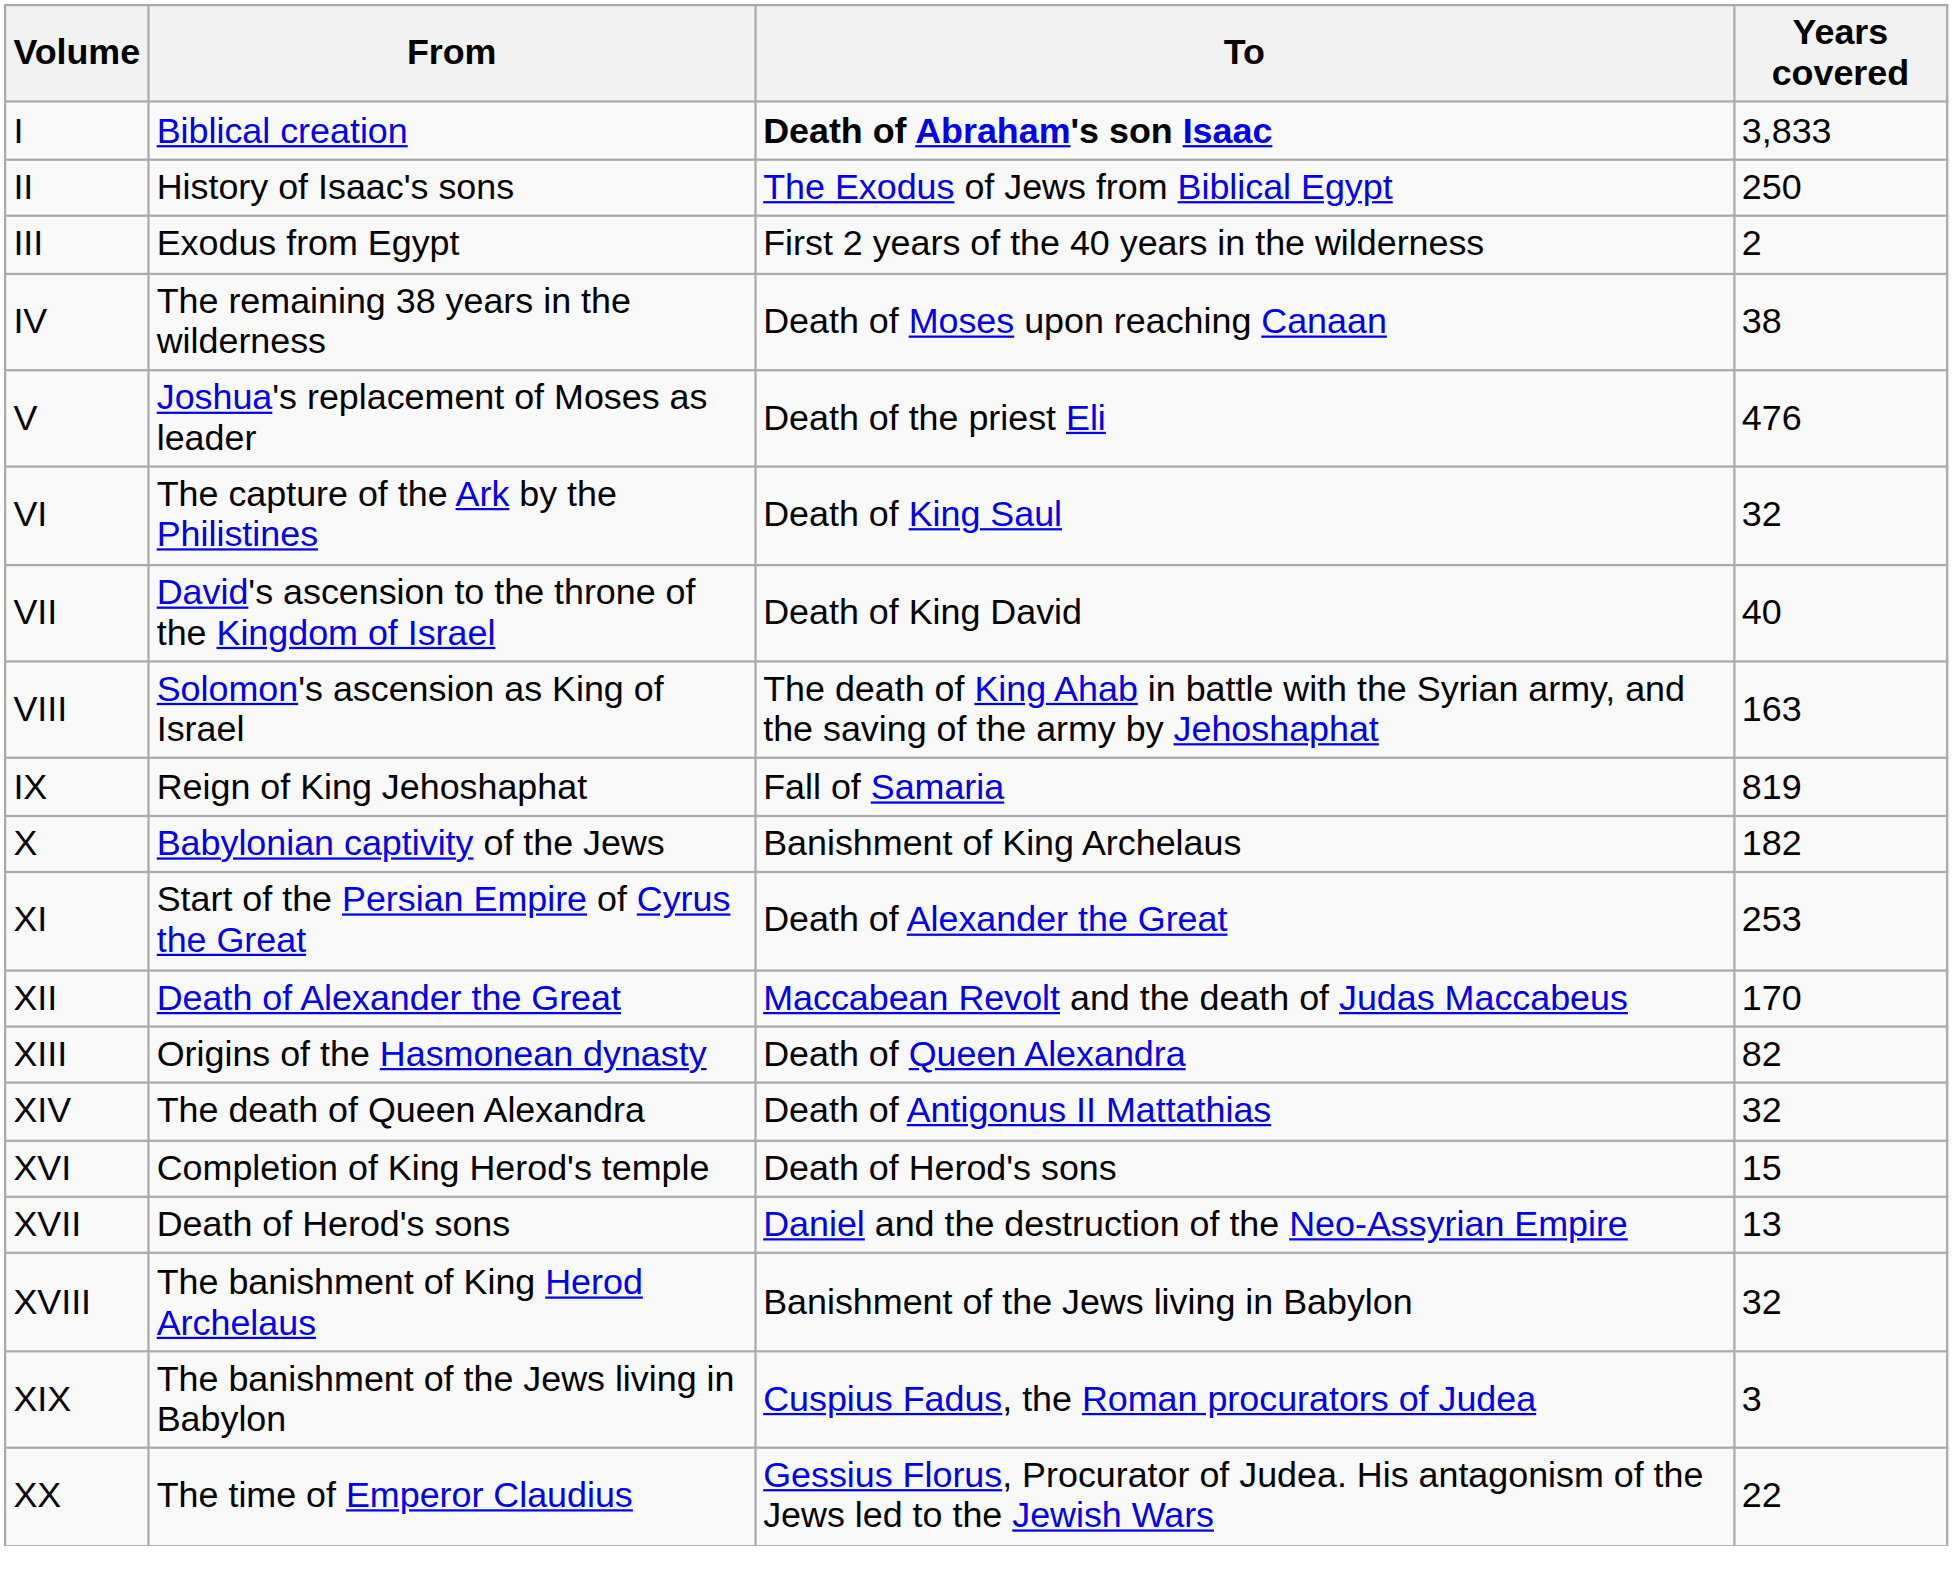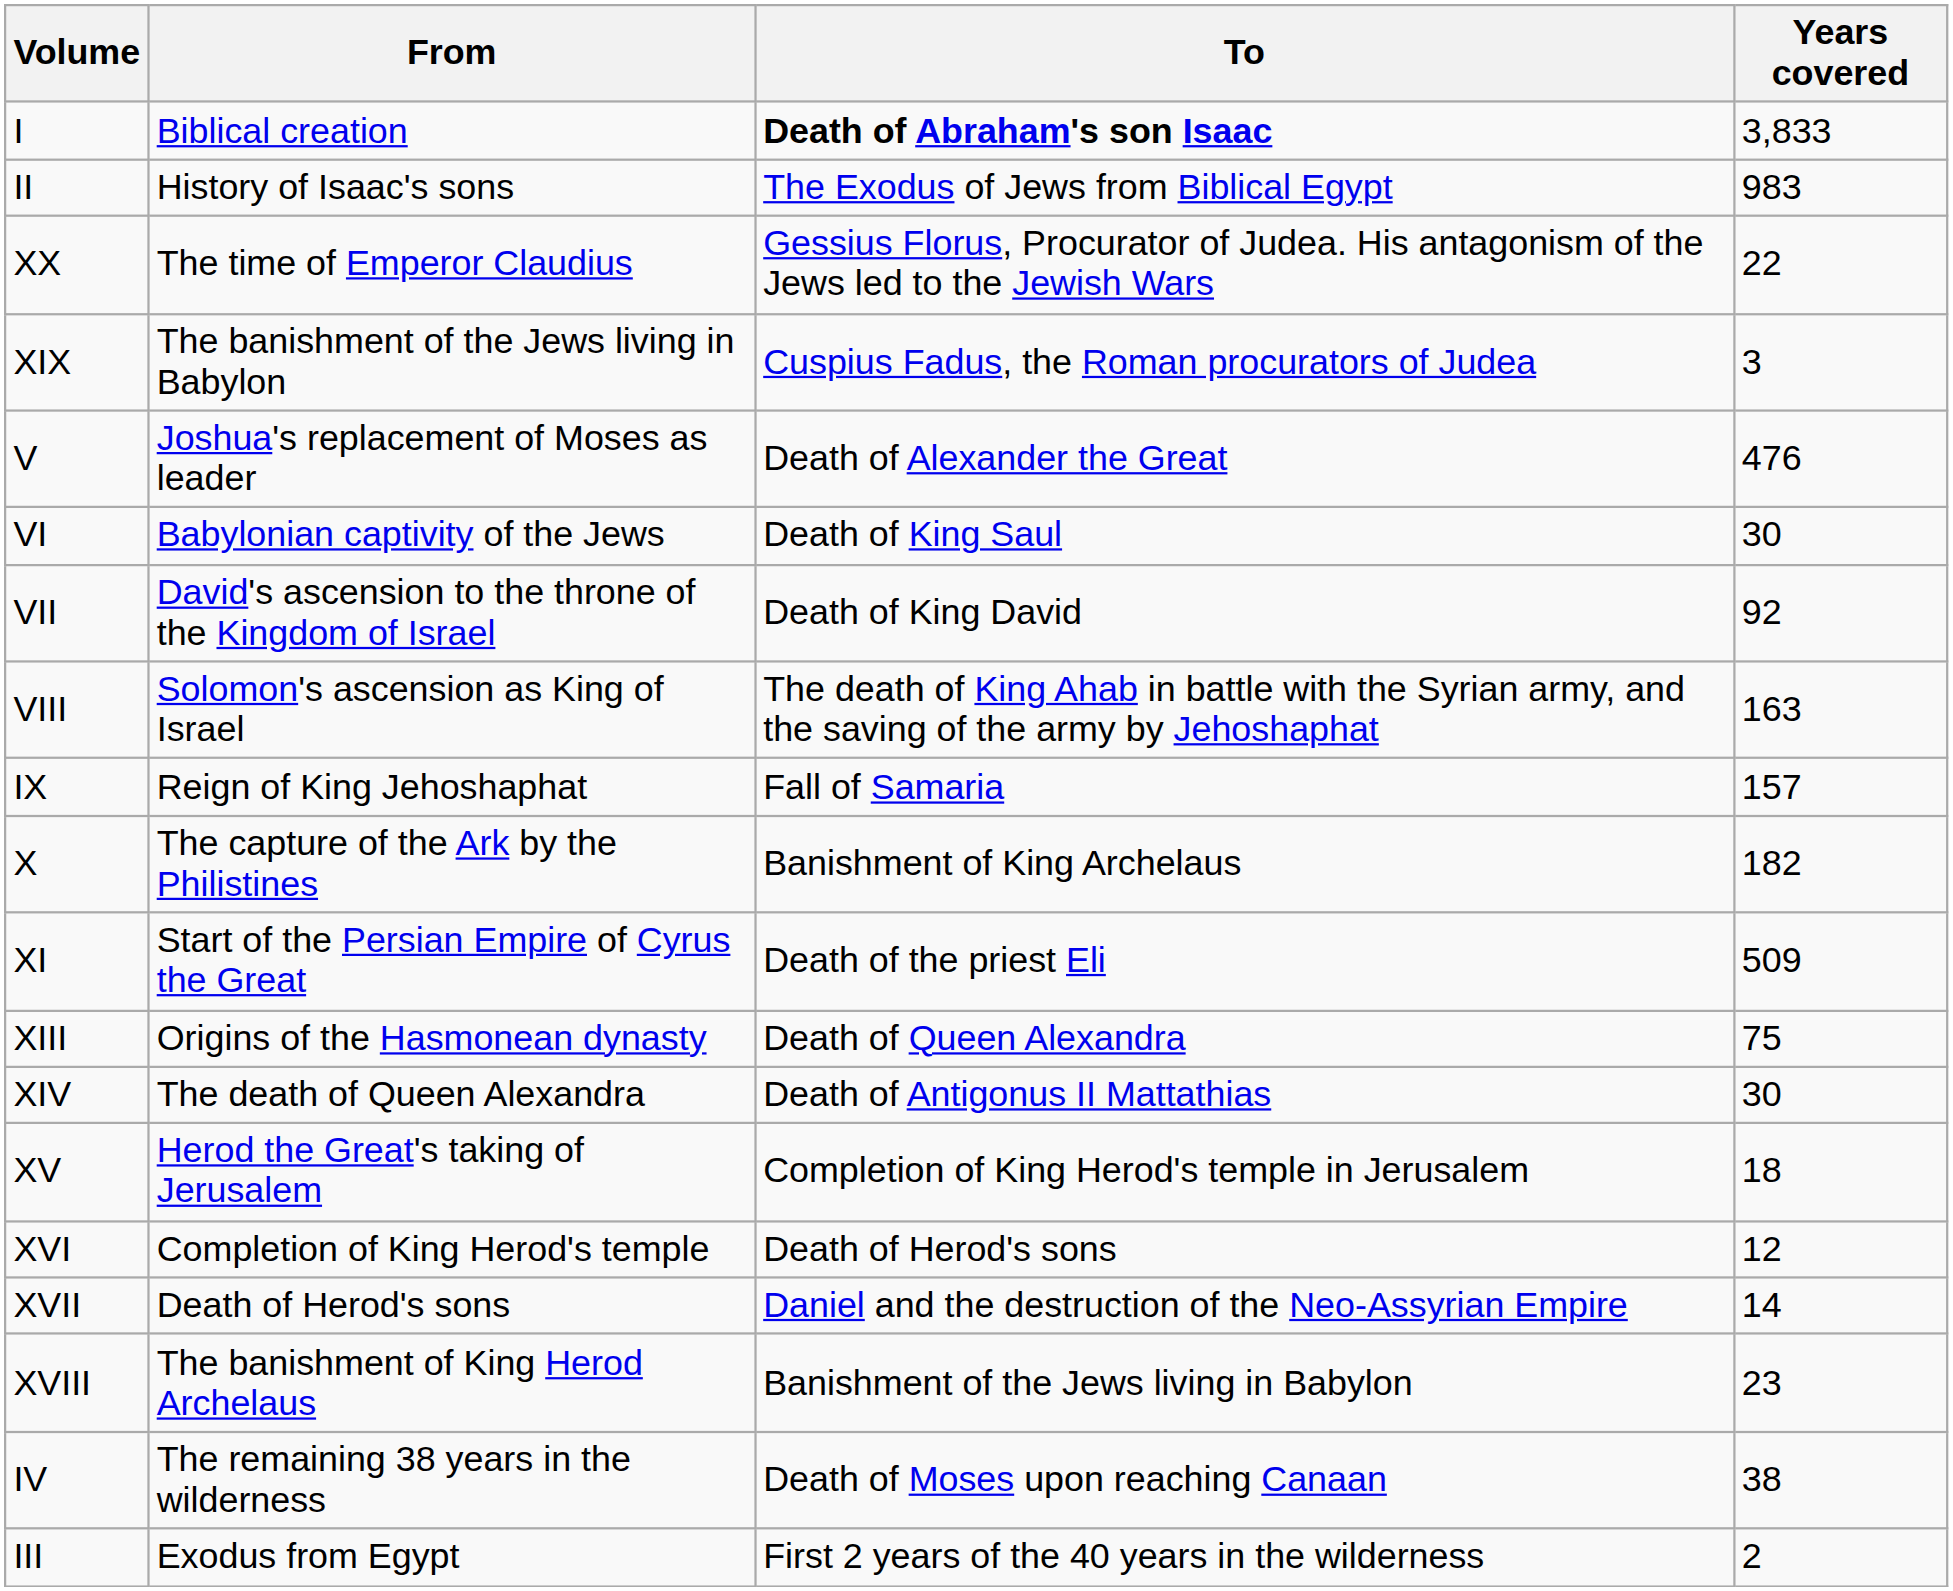II | Years covered: 250 -> 983
rows swapped: III <-> XX
rows swapped: IV <-> XIX
V | To: Death of the priest Eli -> Death of Alexander the Great
VI | From: The capture of the Ark by the Philistines -> Babylonian captivity of the Jews
VI | Years covered: 32 -> 30
VII | Years covered: 40 -> 92
IX | Years covered: 819 -> 157
X | From: Babylonian captivity of the Jews -> The capture of the Ark by the Philistines
XI | To: Death of Alexander the Great -> Death of the priest Eli
XI | Years covered: 253 -> 509
- row: XII | Death of Alexander the Great | Maccabean Revolt and the death of Judas Maccabeus | 170
XIII | Years covered: 82 -> 75
XIV | Years covered: 32 -> 30
+ row: XV | Herod the Great's taking of Jerusalem | Completion of King Herod's temple in Jerusalem | 18
XVI | Years covered: 15 -> 12
XVII | Years covered: 13 -> 14
XVIII | Years covered: 32 -> 23
